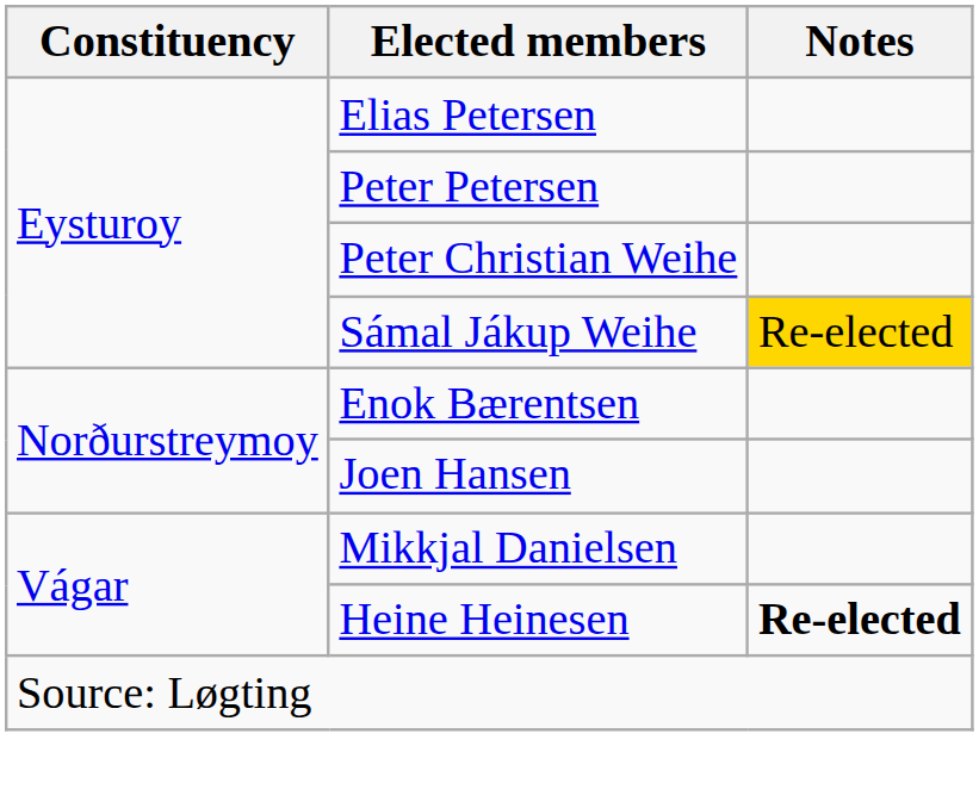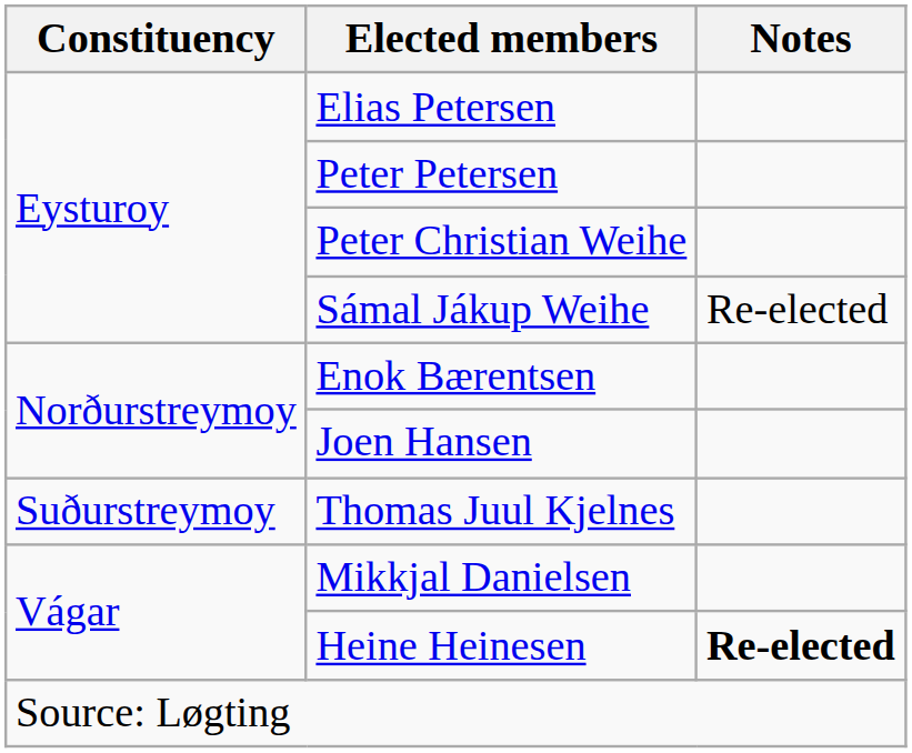Sámal Jákup Weihe | Notes: gold background -> no background
+ row: Suðurstreymoy | Thomas Juul Kjelnes
